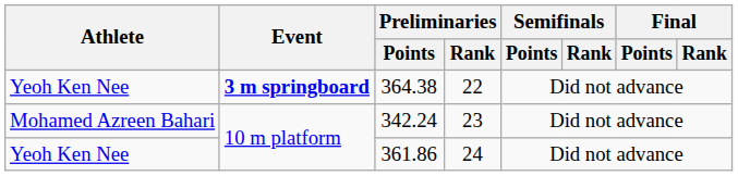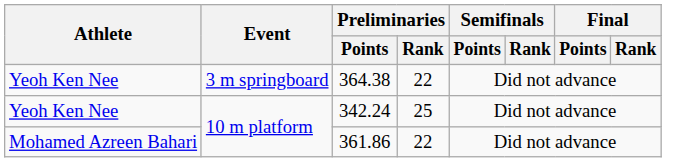364.38 | Event: bold -> normal
342.24 | Athlete: Mohamed Azreen Bahari -> Yeoh Ken Nee
342.24 | Preliminaries / Rank: 23 -> 25
361.86 | Athlete: Yeoh Ken Nee -> Mohamed Azreen Bahari
361.86 | Preliminaries / Rank: 24 -> 22
